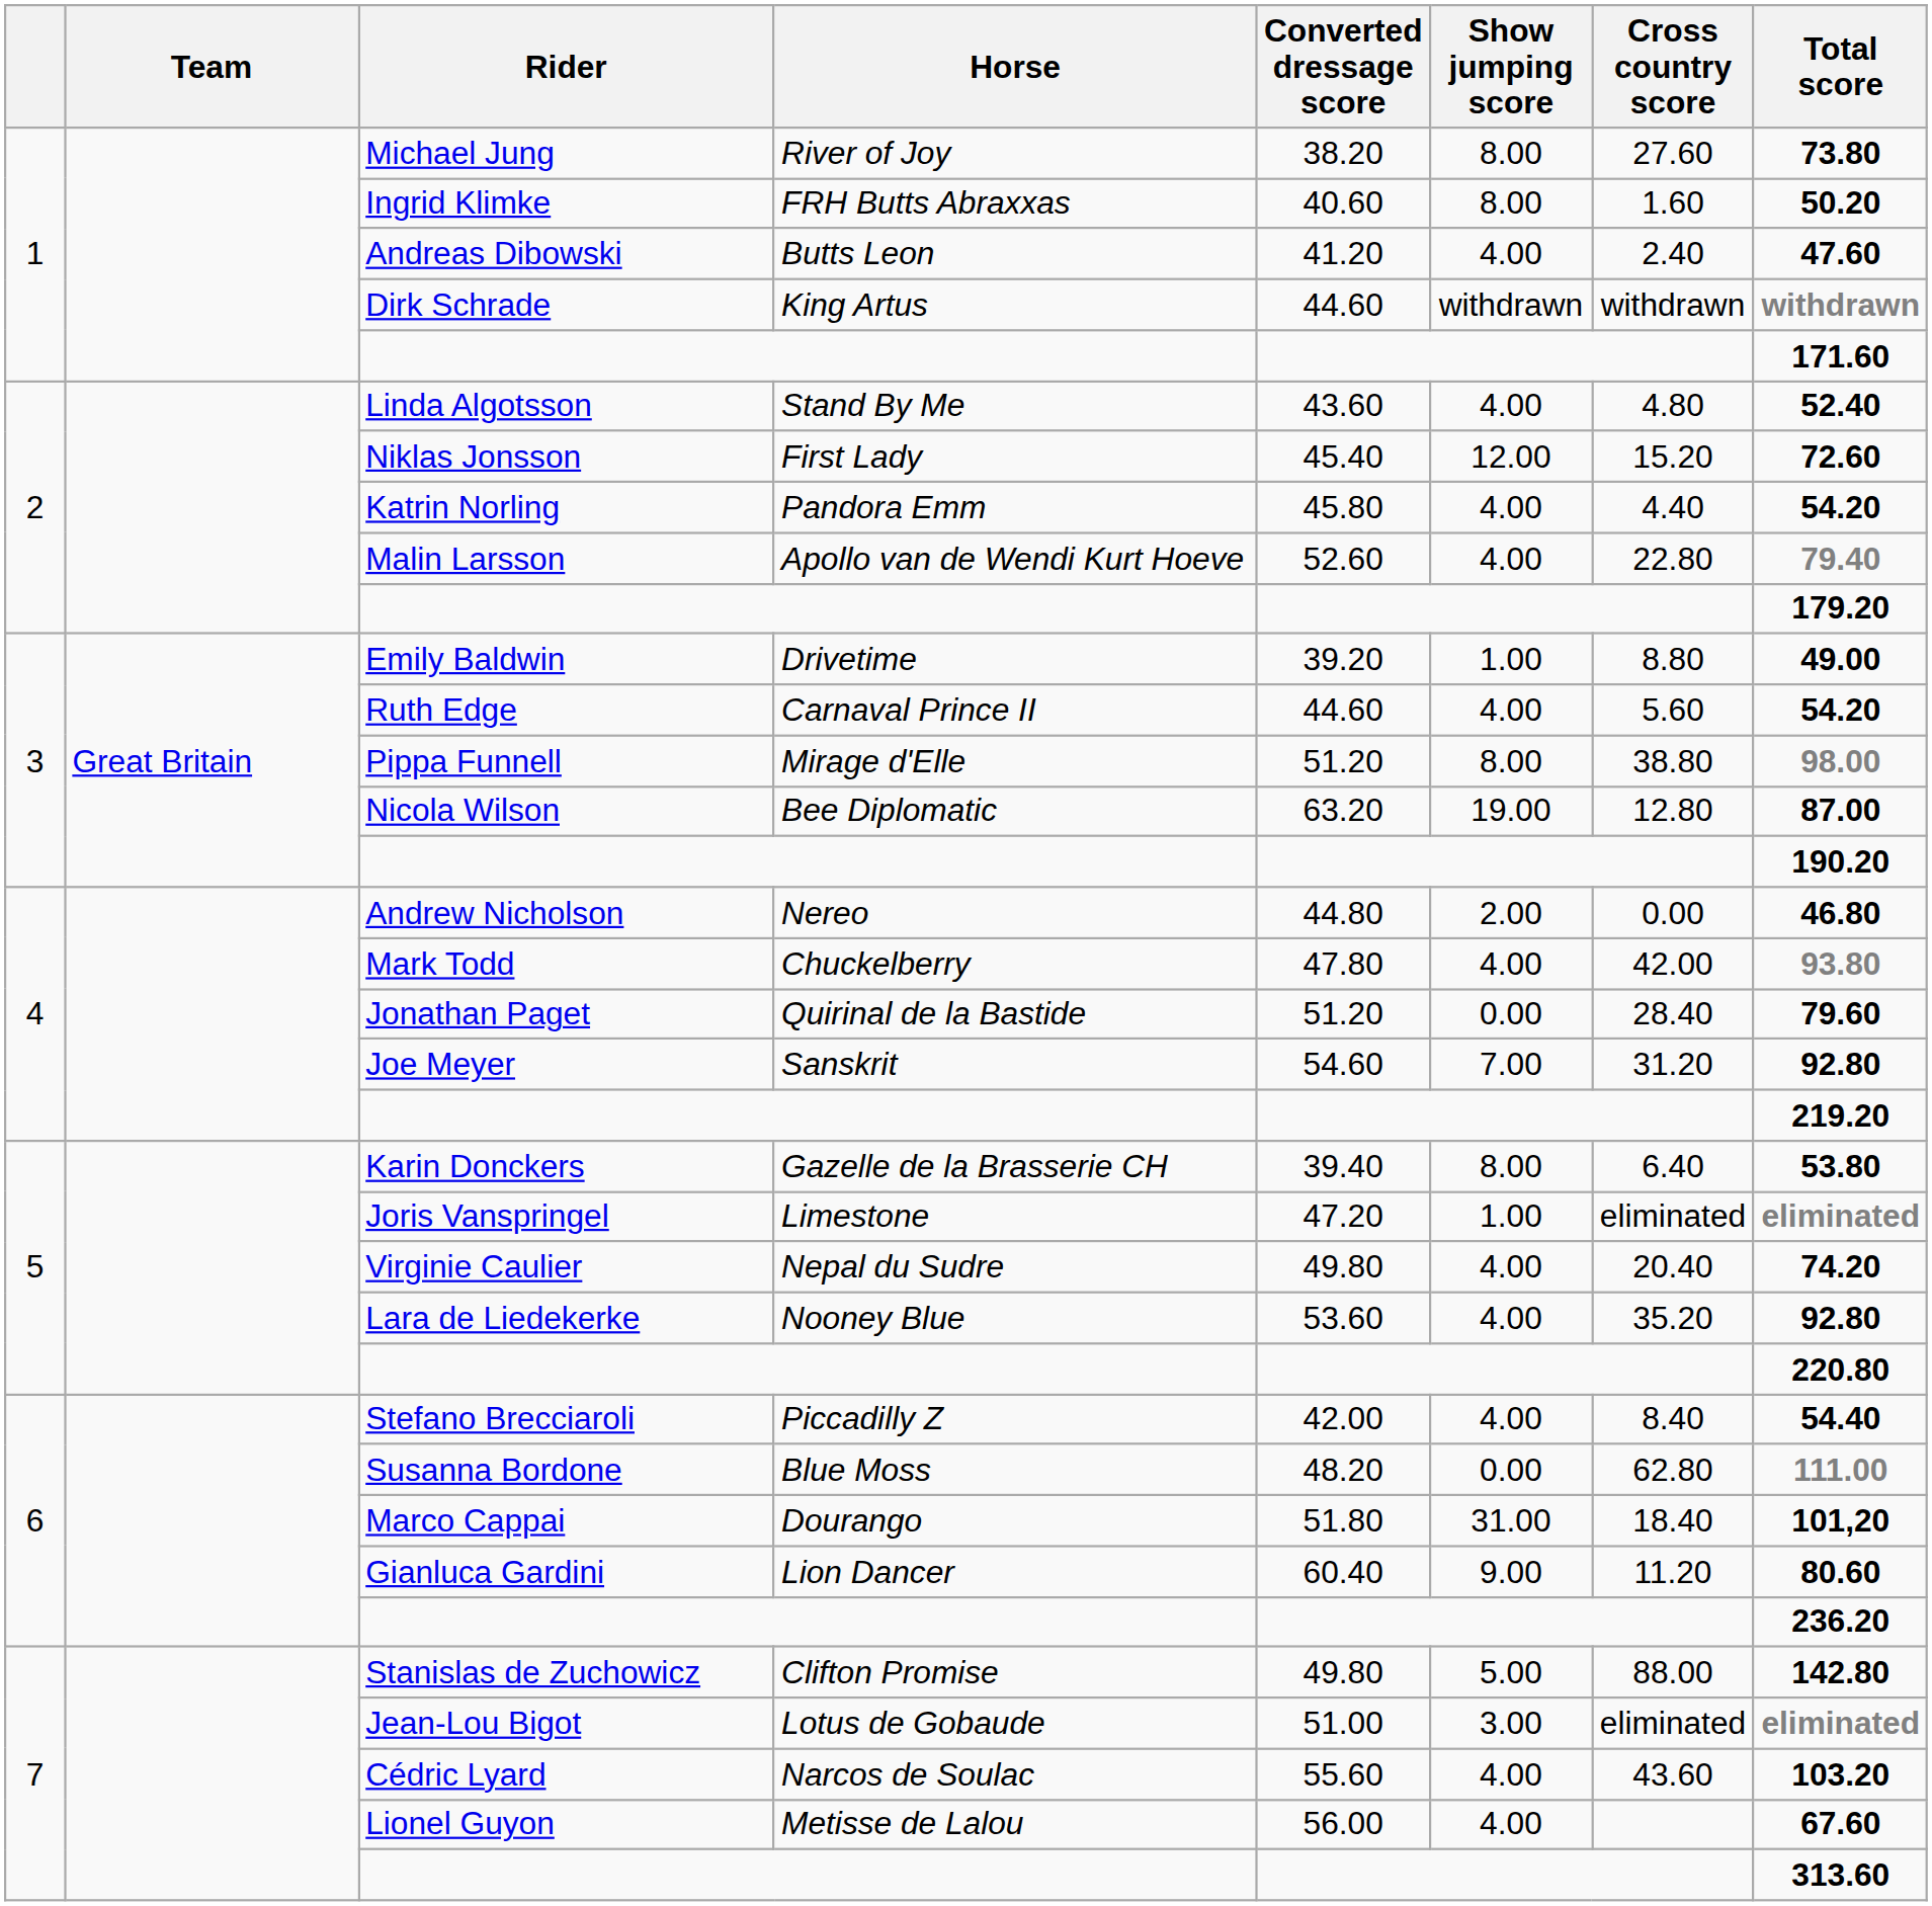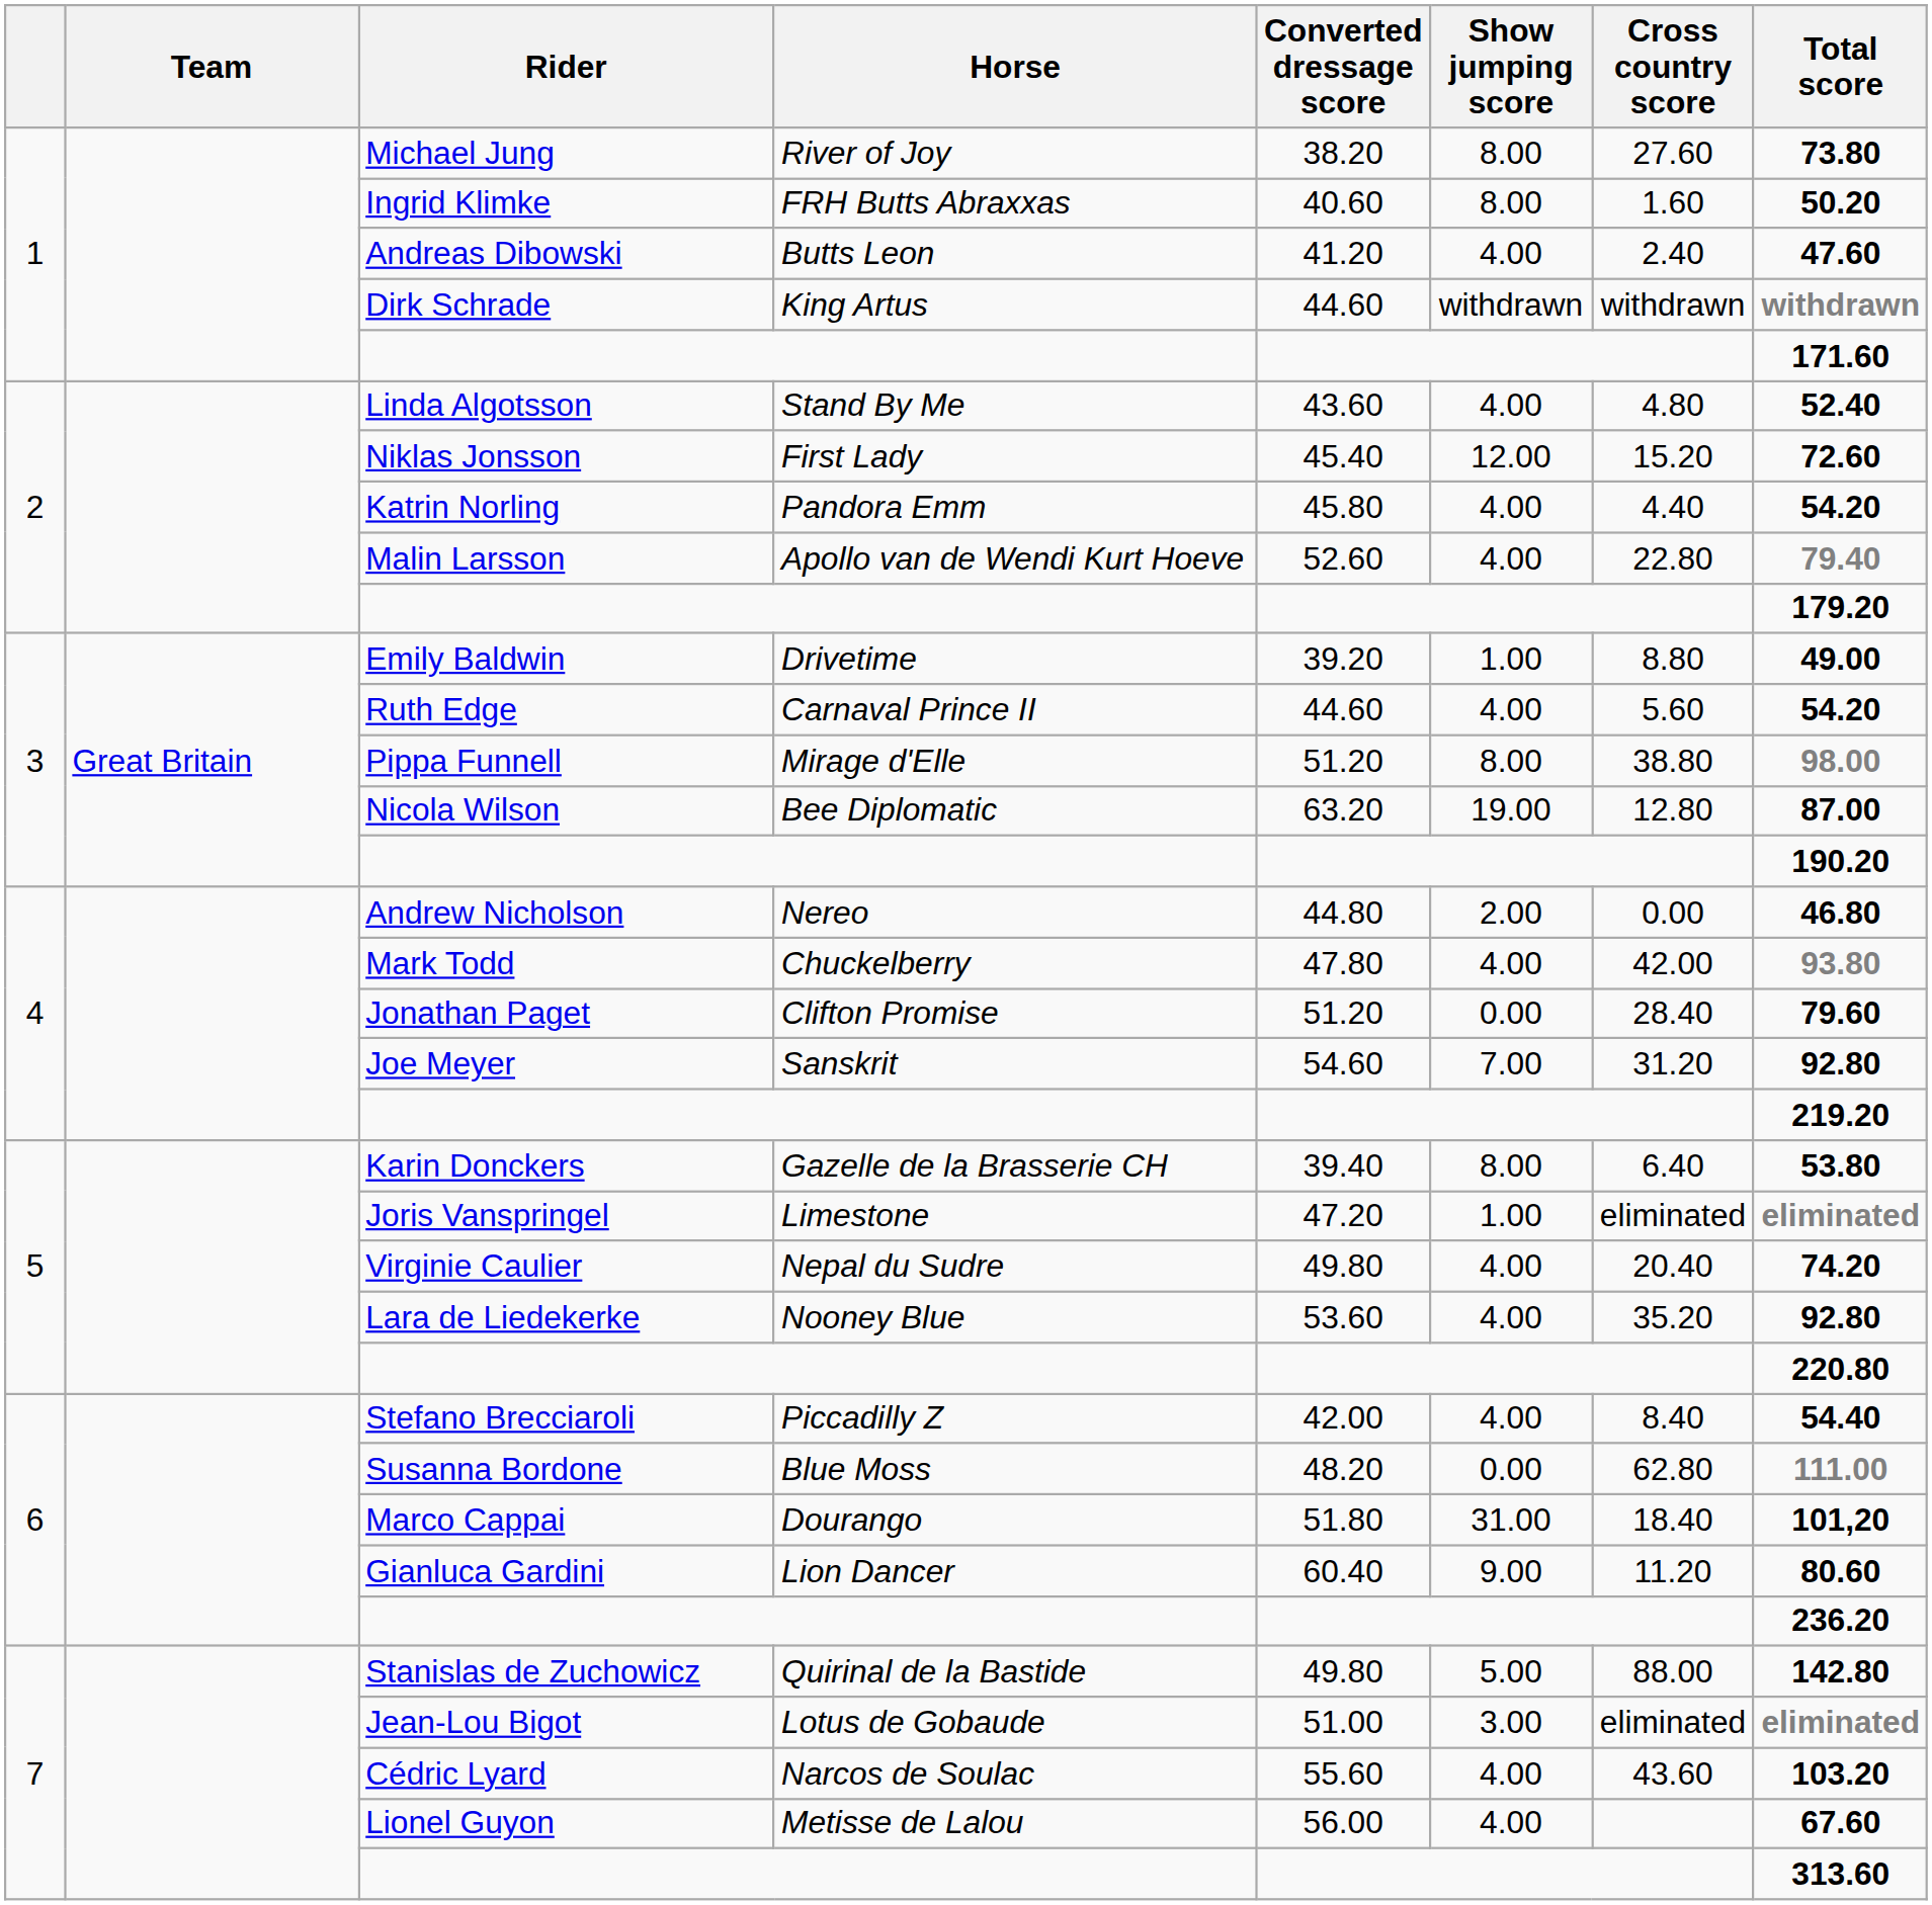Jonathan Paget | Horse: Quirinal de la Bastide -> Clifton Promise
Stanislas de Zuchowicz | Horse: Clifton Promise -> Quirinal de la Bastide
